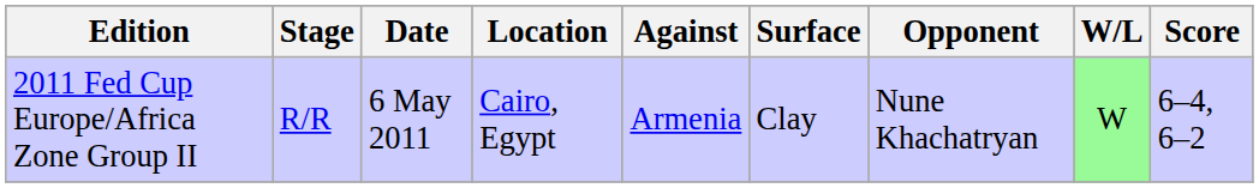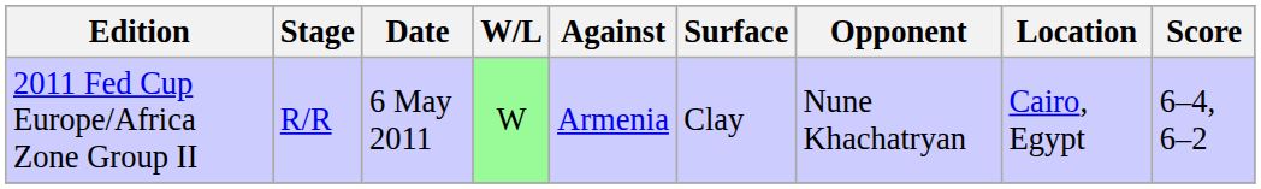columns swapped: Location <-> W/L
